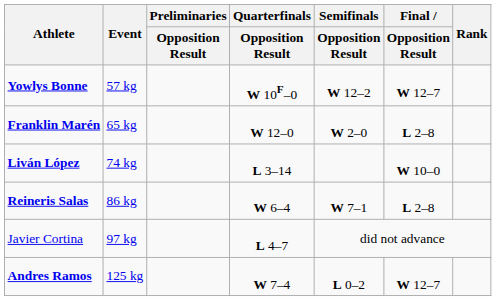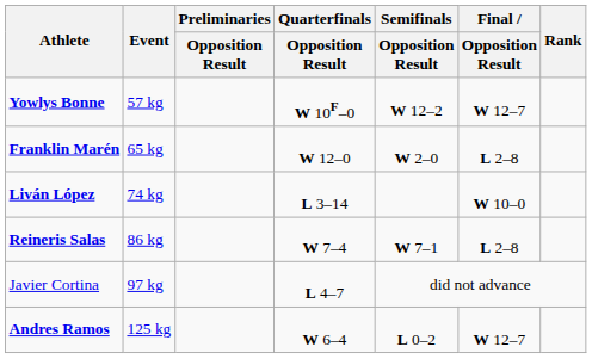Reineris Salas | Quarterfinals / Opposition Result: W 6–4 -> W 7–4
Andres Ramos | Quarterfinals / Opposition Result: W 7–4 -> W 6–4
